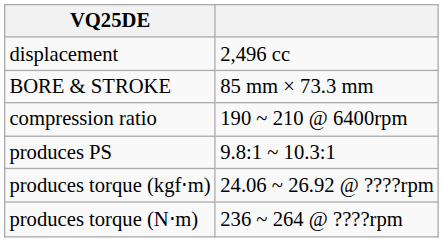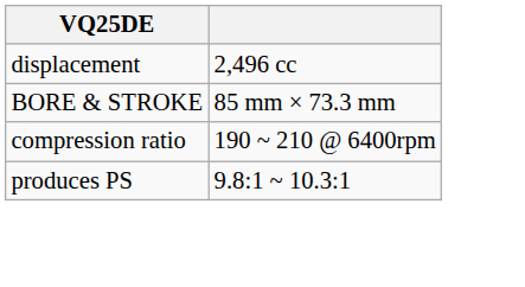- row: produces torque (kgf⋅m) | 24.06 ~ 26.92 @ ????rpm
- row: produces torque (N⋅m) | 236 ~ 264 @ ????rpm
